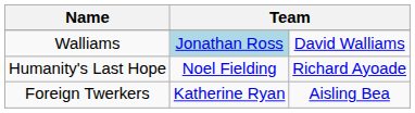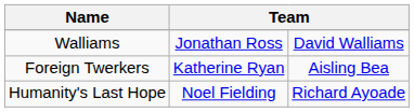Walliams | column 2: lightblue background -> no background
rows swapped: Foreign Twerkers <-> Humanity's Last Hope
